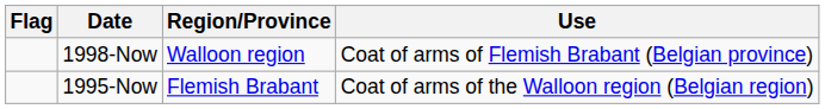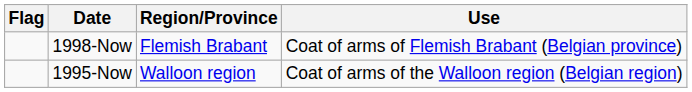1998-Now | Region/Province: Walloon region -> Flemish Brabant
1995-Now | Region/Province: Flemish Brabant -> Walloon region
